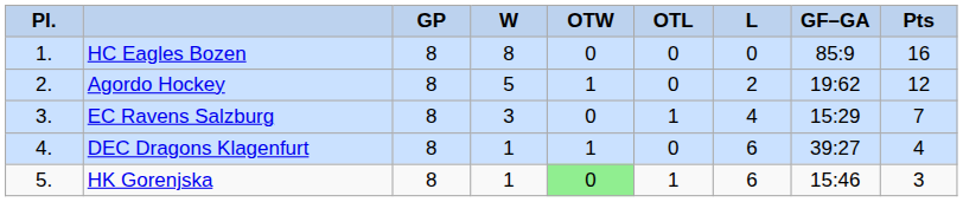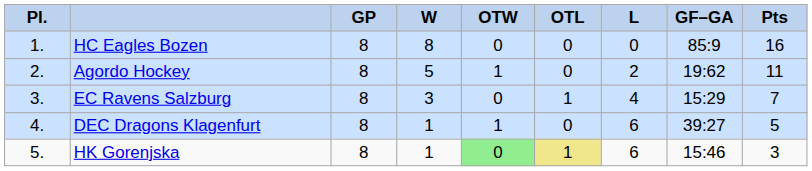Agordo Hockey | column 9: 12 -> 11
DEC Dragons Klagenfurt | column 9: 4 -> 5
HK Gorenjska | column 6: no background -> khaki background
